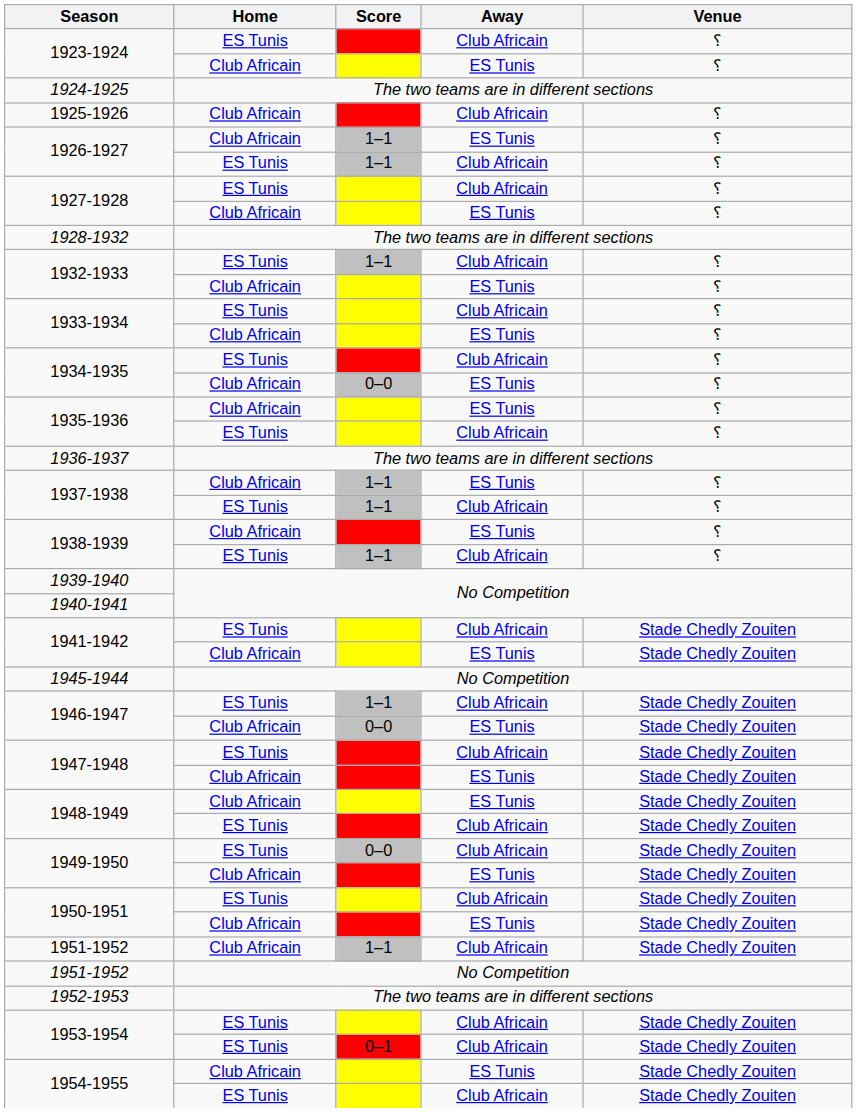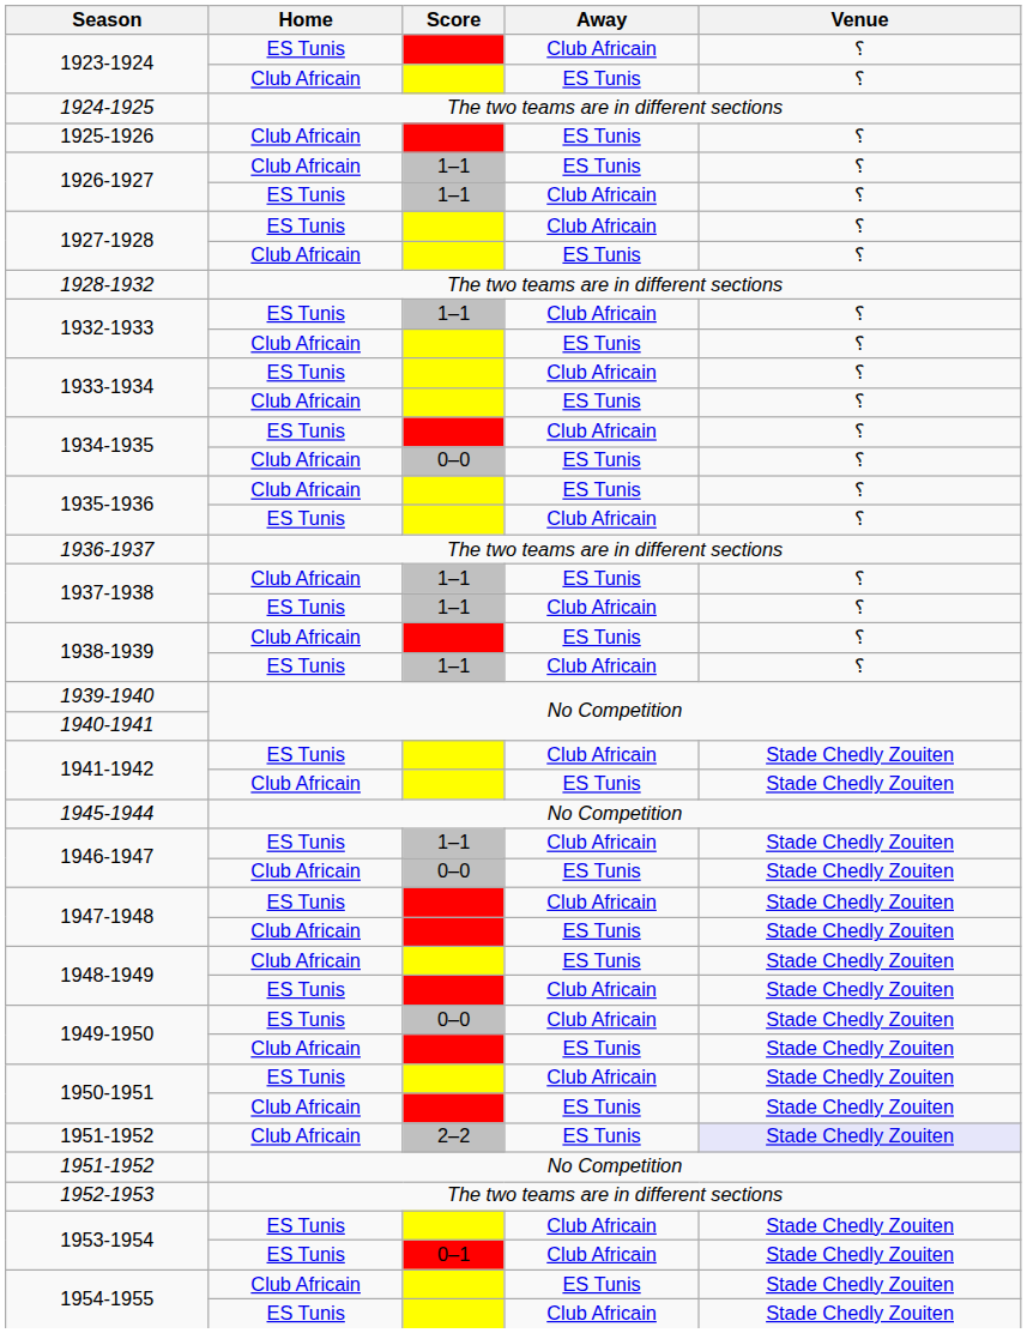1925-1926 | Away: Club Africain -> ES Tunis
1951-1952 / Club Africain | Score: 1–1 -> 2–2
1951-1952 / Club Africain | Away: Club Africain -> ES Tunis
1951-1952 / Club Africain | Venue: no background -> lavender background
